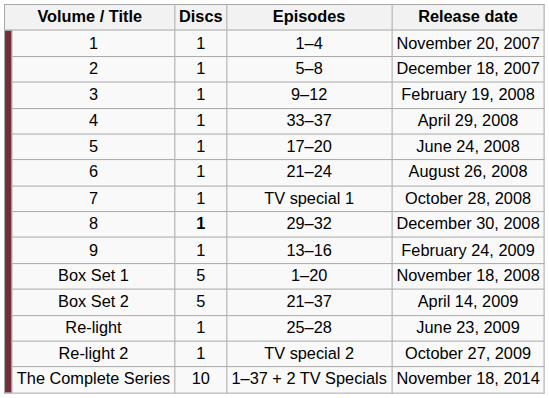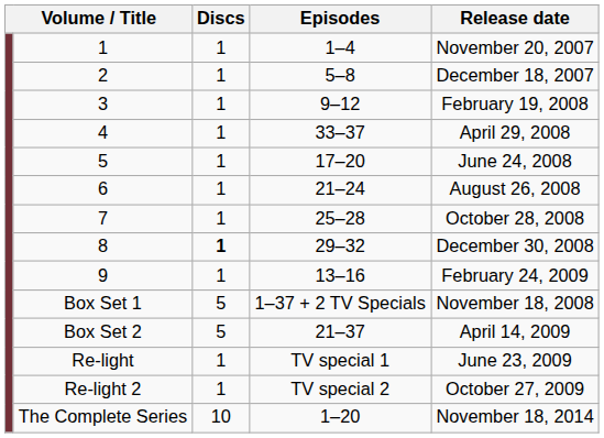7 | Episodes: TV special 1 -> 25–28
Box Set 1 | Episodes: 1–20 -> 1–37 + 2 TV Specials
Re-light | Episodes: 25–28 -> TV special 1
The Complete Series | Episodes: 1–37 + 2 TV Specials -> 1–20
